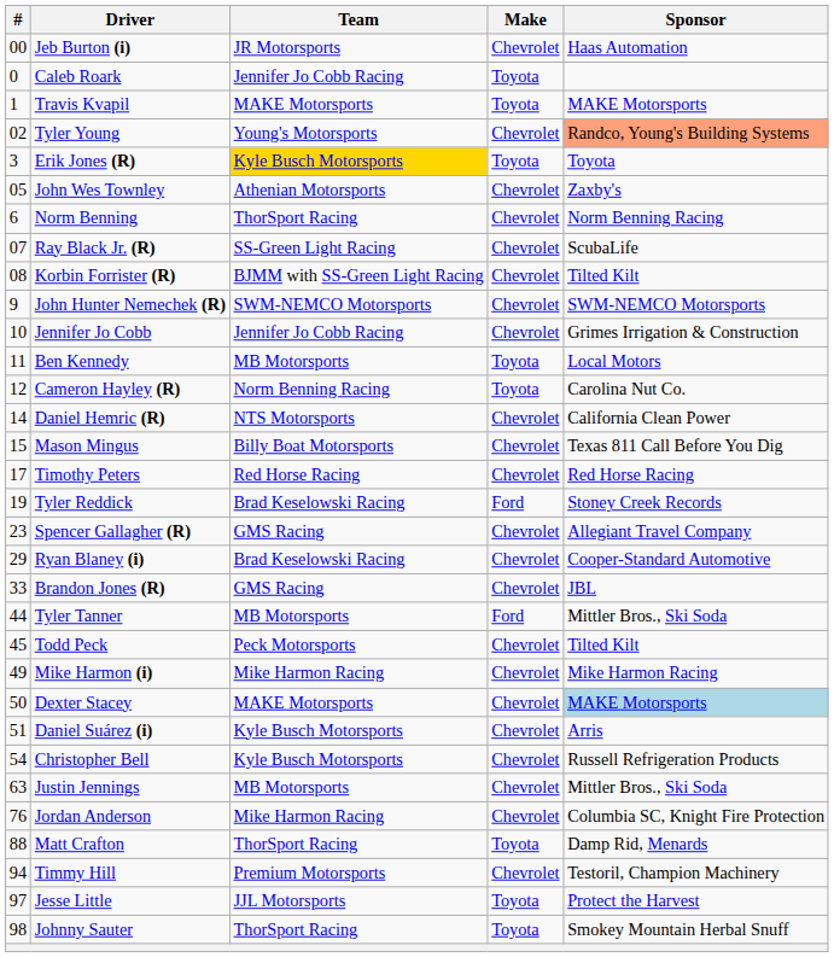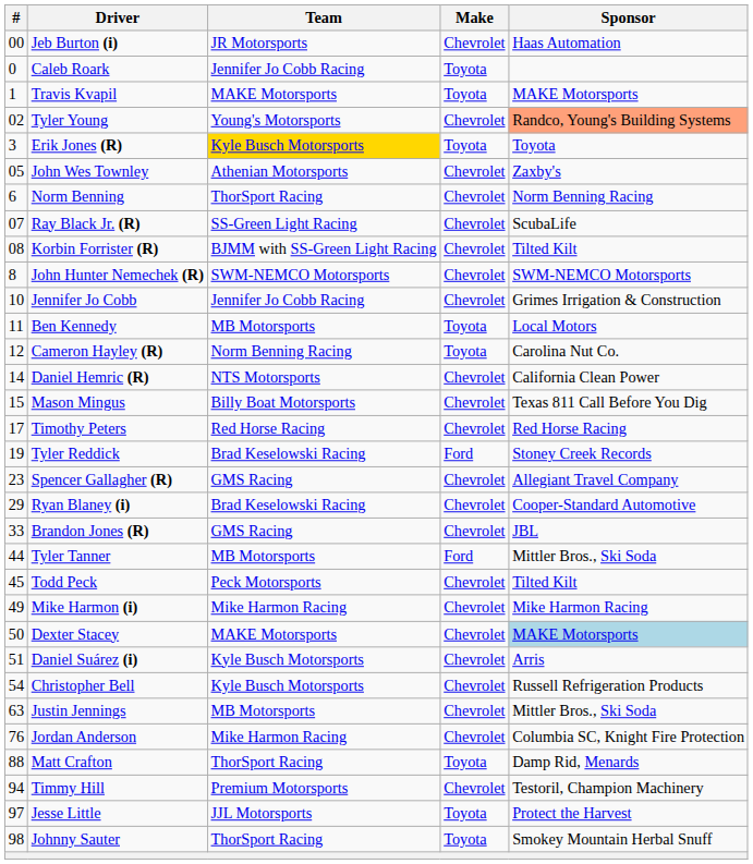John Hunter Nemechek (R) | #: 9 -> 8
